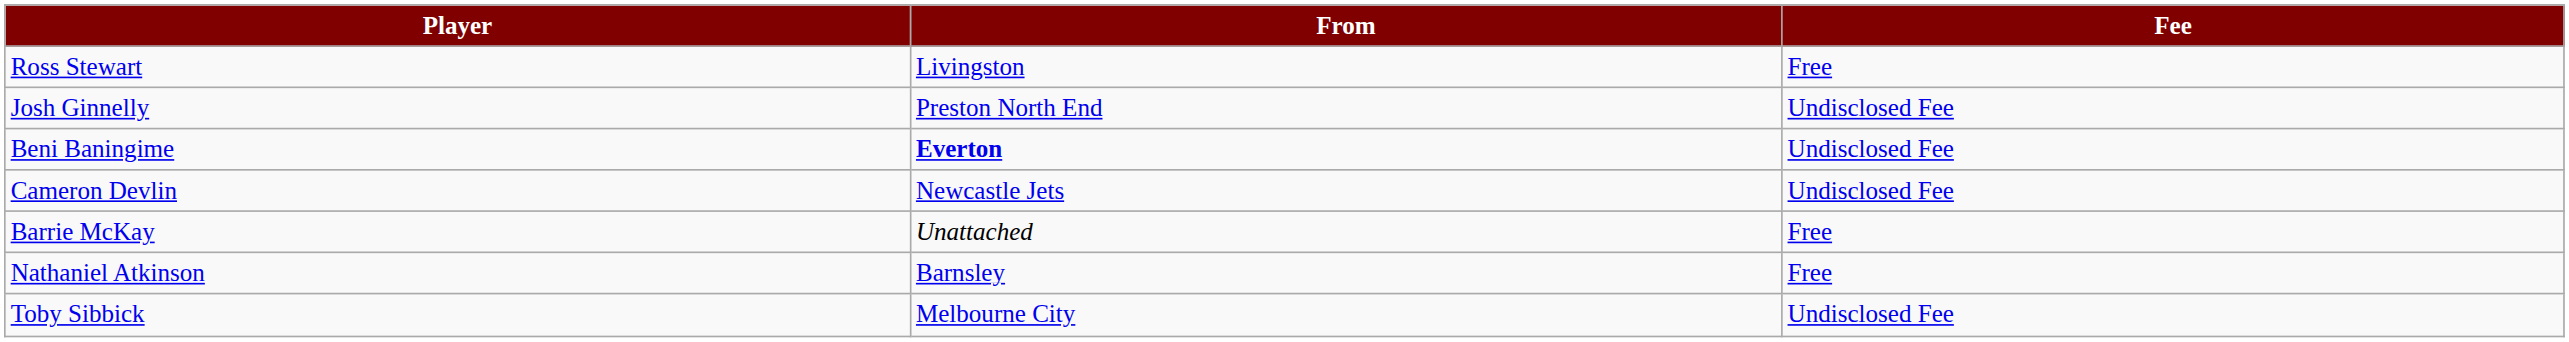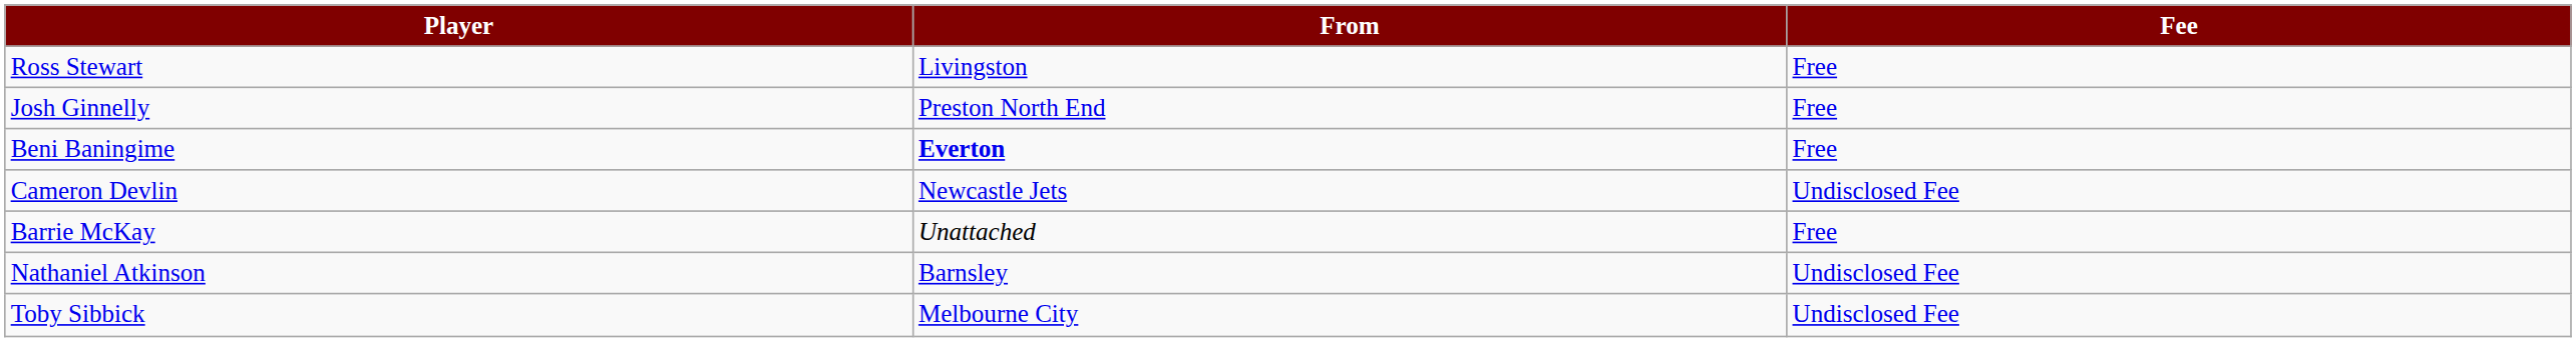Josh Ginnelly | Fee: Undisclosed Fee -> Free
Beni Baningime | Fee: Undisclosed Fee -> Free
Nathaniel Atkinson | Fee: Free -> Undisclosed Fee
